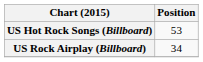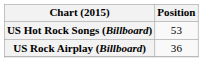US Rock Airplay (Billboard) | Position: 34 -> 36
